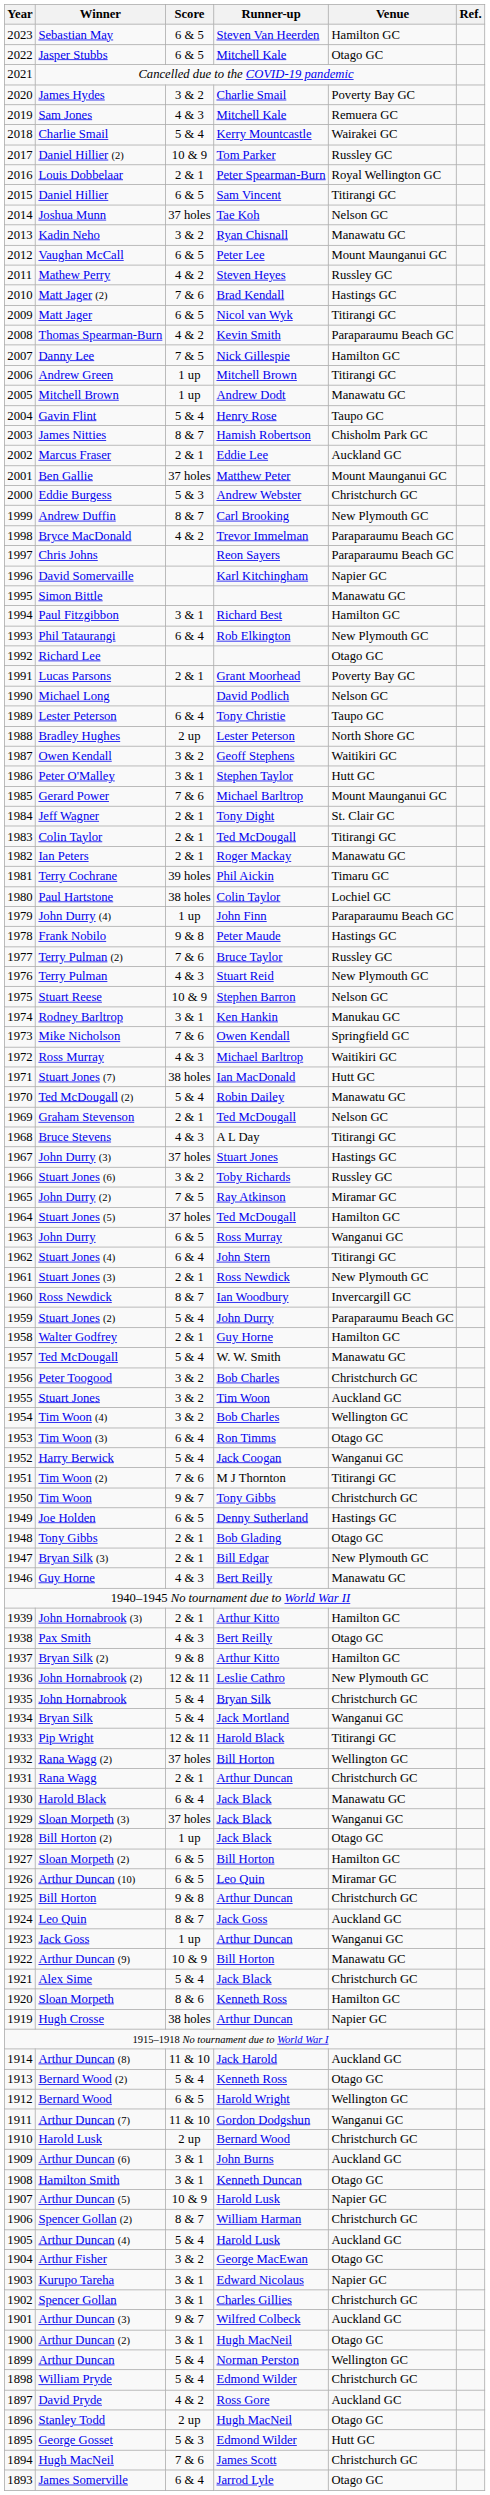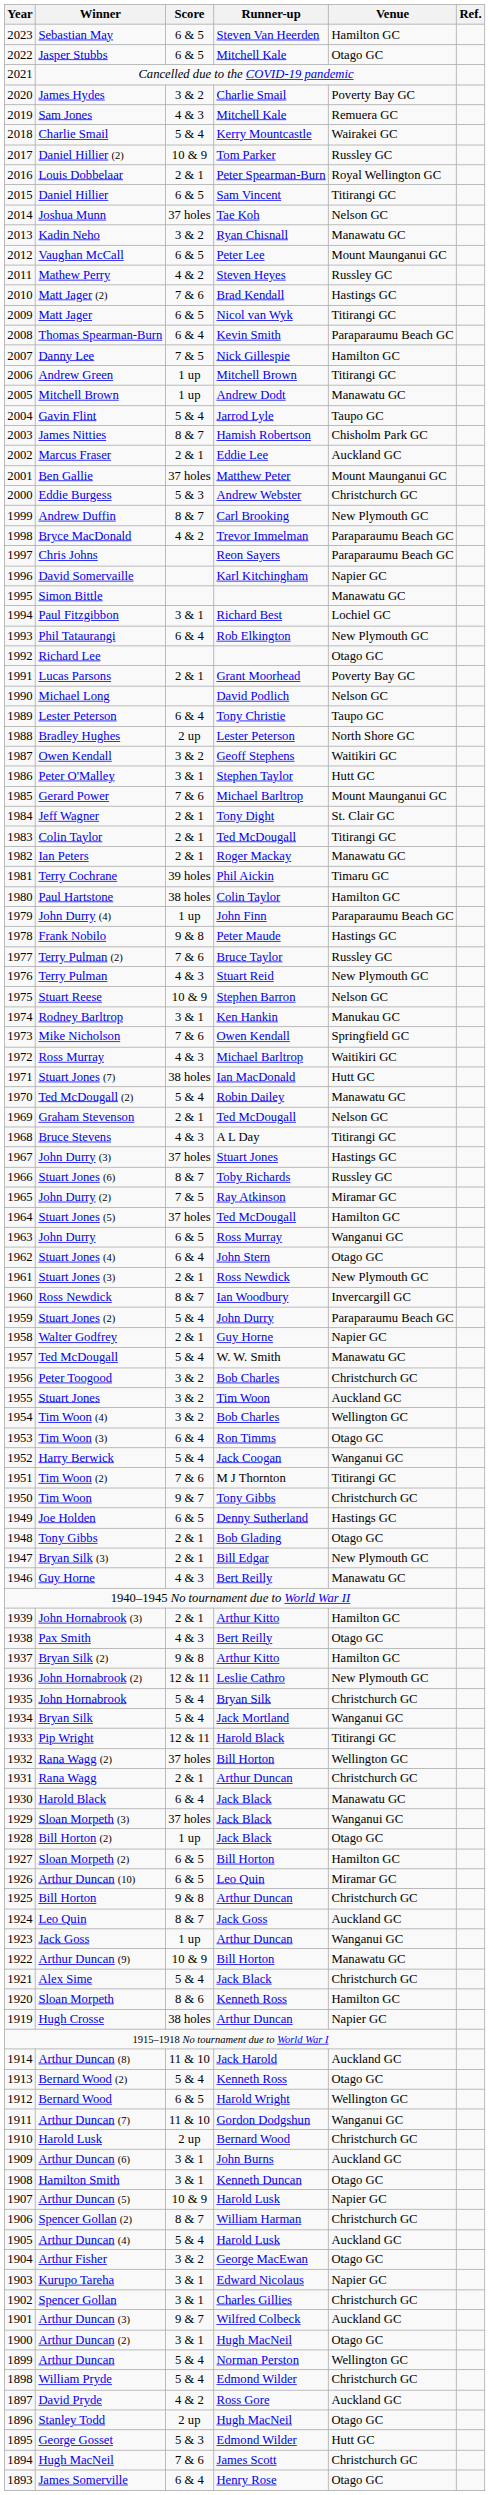Thomas Spearman-Burn | Score: 4 & 2 -> 6 & 4
Gavin Flint | Runner-up: Henry Rose -> Jarrod Lyle
Paul Fitzgibbon | Venue: Hamilton GC -> Lochiel GC
Paul Hartstone | Venue: Lochiel GC -> Hamilton GC
Stuart Jones (6) | Score: 3 & 2 -> 8 & 7
Stuart Jones (4) | Venue: Titirangi GC -> Otago GC
Walter Godfrey | Venue: Hamilton GC -> Napier GC
James Somerville | Runner-up: Jarrod Lyle -> Henry Rose
